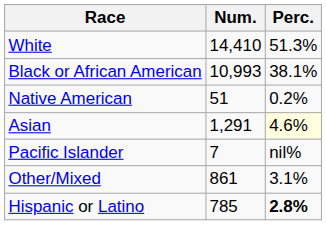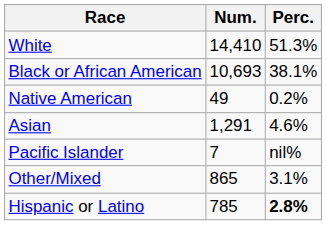Black or African American | Num.: 10,993 -> 10,693
Native American | Num.: 51 -> 49
Asian | Perc.: lightyellow background -> no background
Other/Mixed | Num.: 861 -> 865
